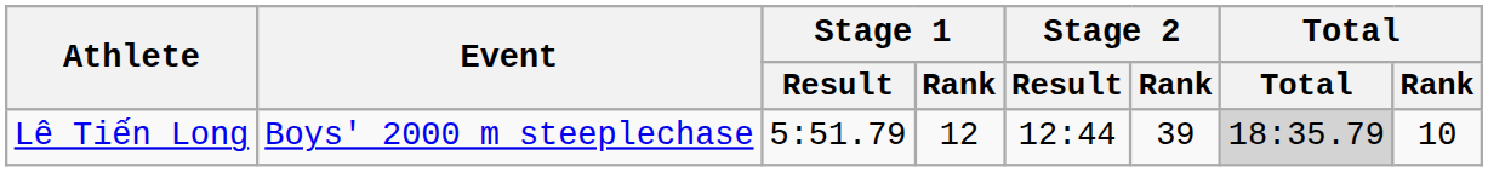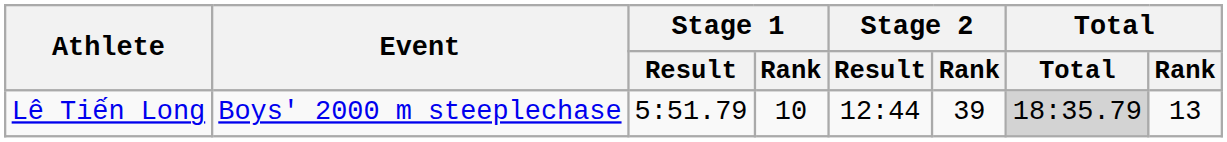Lê Tiến Long | Stage 1 / Rank: 12 -> 10
Lê Tiến Long | Total / Rank: 10 -> 13
